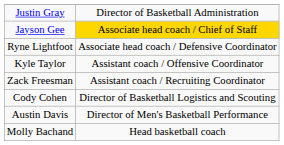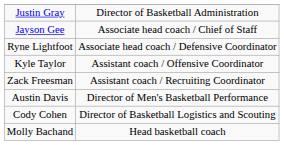Jayson Gee | column 2: gold background -> no background
rows swapped: Cody Cohen <-> Austin Davis
